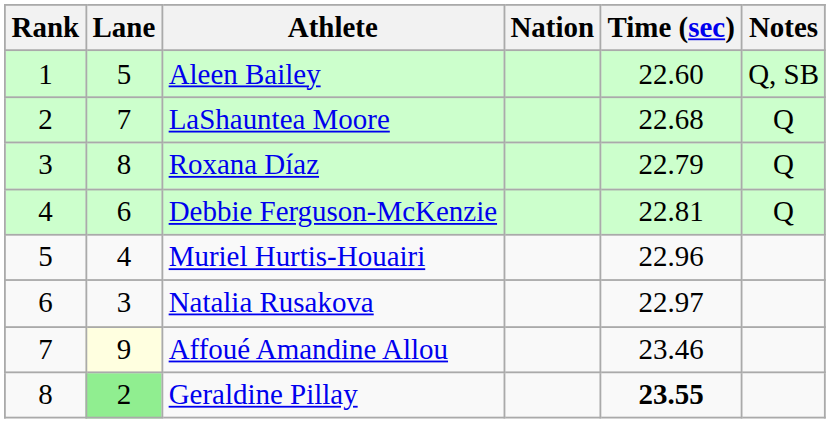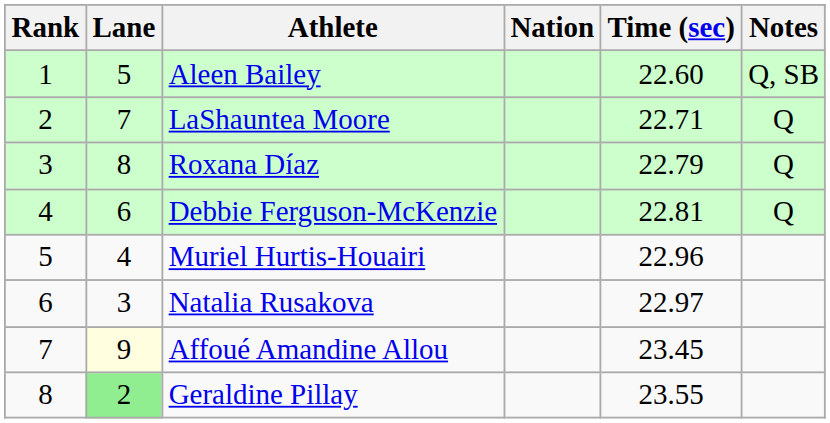LaShauntea Moore | Time (sec): 22.68 -> 22.71
Affoué Amandine Allou | Time (sec): 23.46 -> 23.45
Geraldine Pillay | Time (sec): bold -> normal
